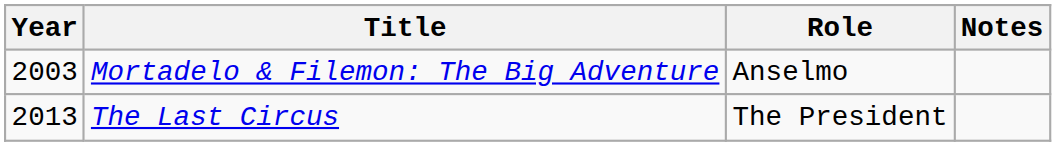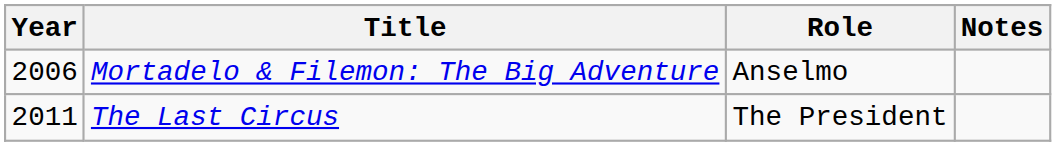Mortadelo & Filemon: The Big Adventure | Year: 2003 -> 2006
The Last Circus | Year: 2013 -> 2011
